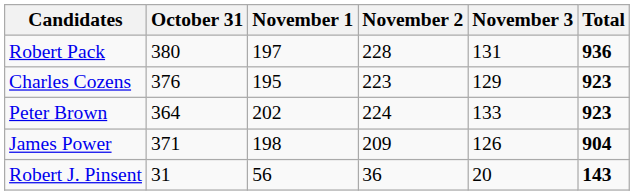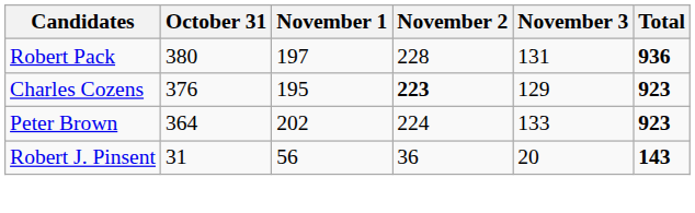Charles Cozens | November 2: normal -> bold
- row: James Power | 371 | 198 | 209 | 126 | 904
